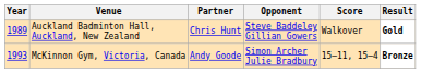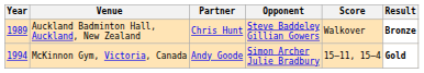Auckland Badminton Hall, Auckland, New Zealand | Result: Gold -> Bronze
McKinnon Gym, Victoria, Canada | Year: 1993 -> 1994
McKinnon Gym, Victoria, Canada | Result: Bronze -> Gold
